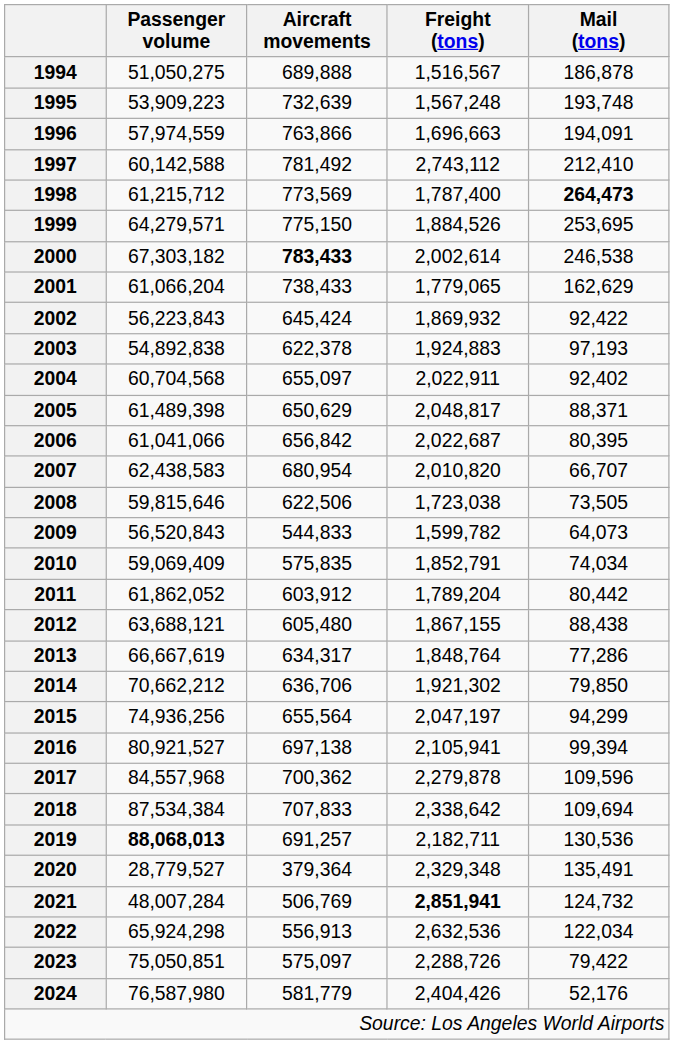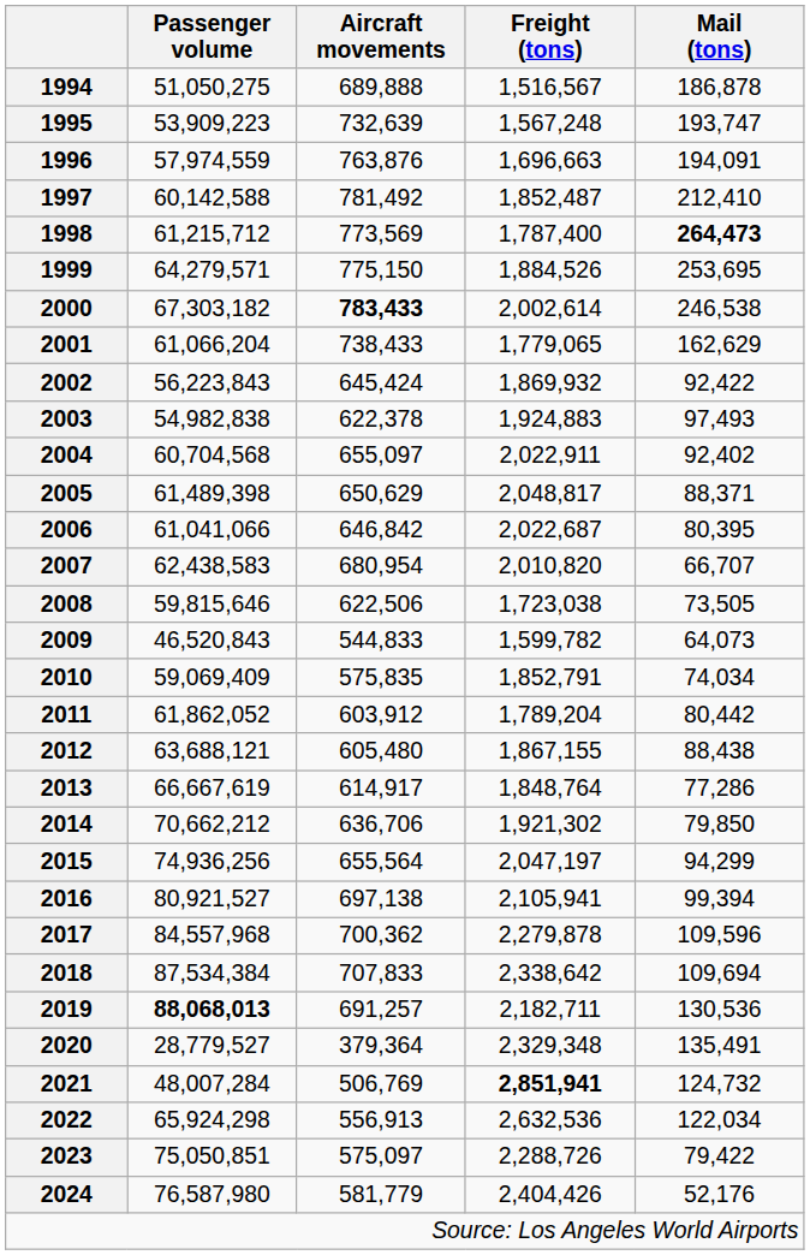1995 | Mail (tons): 193,748 -> 193,747
1996 | Aircraft movements: 763,866 -> 763,876
1997 | Freight (tons): 2,743,112 -> 1,852,487
2003 | Passenger volume: 54,892,838 -> 54,982,838
2003 | Mail (tons): 97,193 -> 97,493
2006 | Aircraft movements: 656,842 -> 646,842
2009 | Passenger volume: 56,520,843 -> 46,520,843
2013 | Aircraft movements: 634,317 -> 614,917
